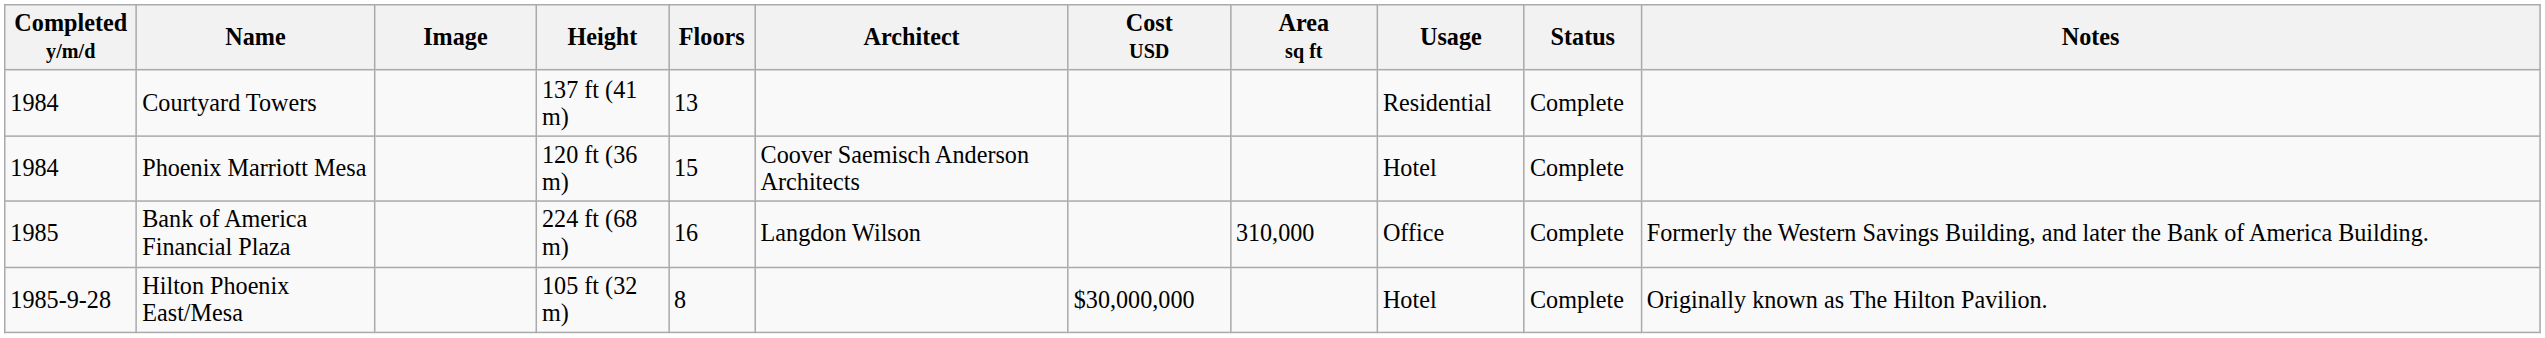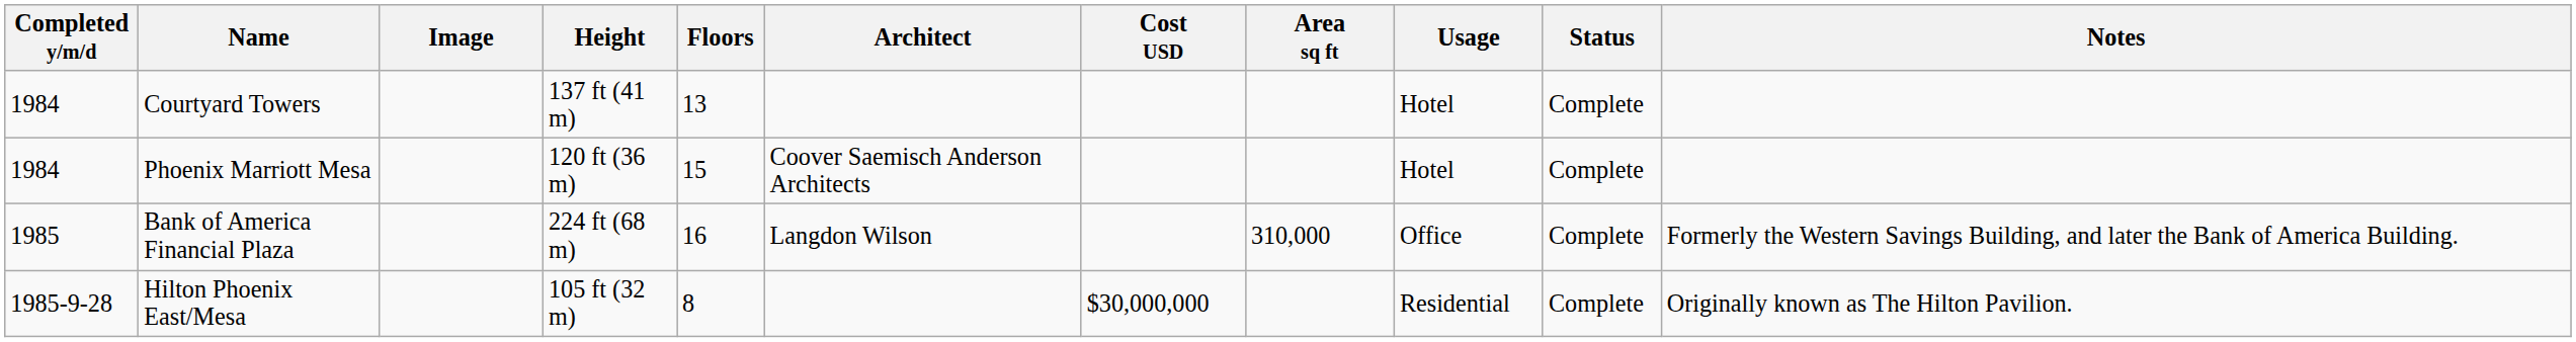Courtyard Towers | Usage: Residential -> Hotel
Hilton Phoenix East/Mesa | Usage: Hotel -> Residential
